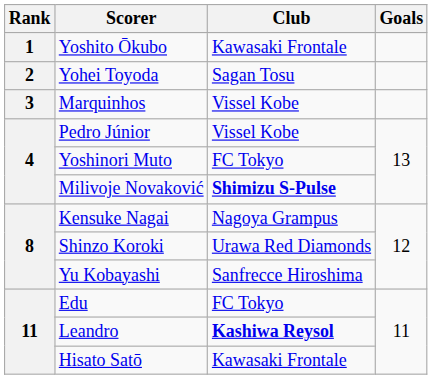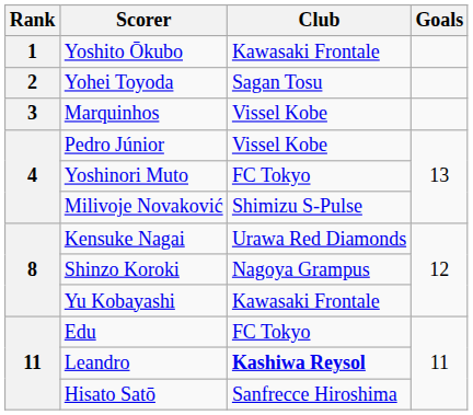Milivoje Novaković | Club: bold -> normal
Kensuke Nagai | Club: Nagoya Grampus -> Urawa Red Diamonds
Shinzo Koroki | Club: Urawa Red Diamonds -> Nagoya Grampus
Yu Kobayashi | Club: Sanfrecce Hiroshima -> Kawasaki Frontale
Hisato Satō | Club: Kawasaki Frontale -> Sanfrecce Hiroshima
